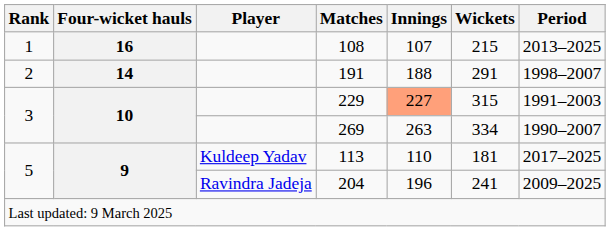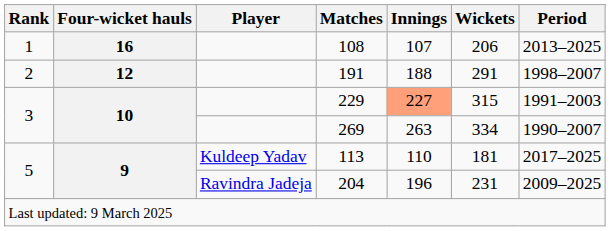108 | Wickets: 215 -> 206
191 | Four-wicket hauls: 14 -> 12
204 | Wickets: 241 -> 231
